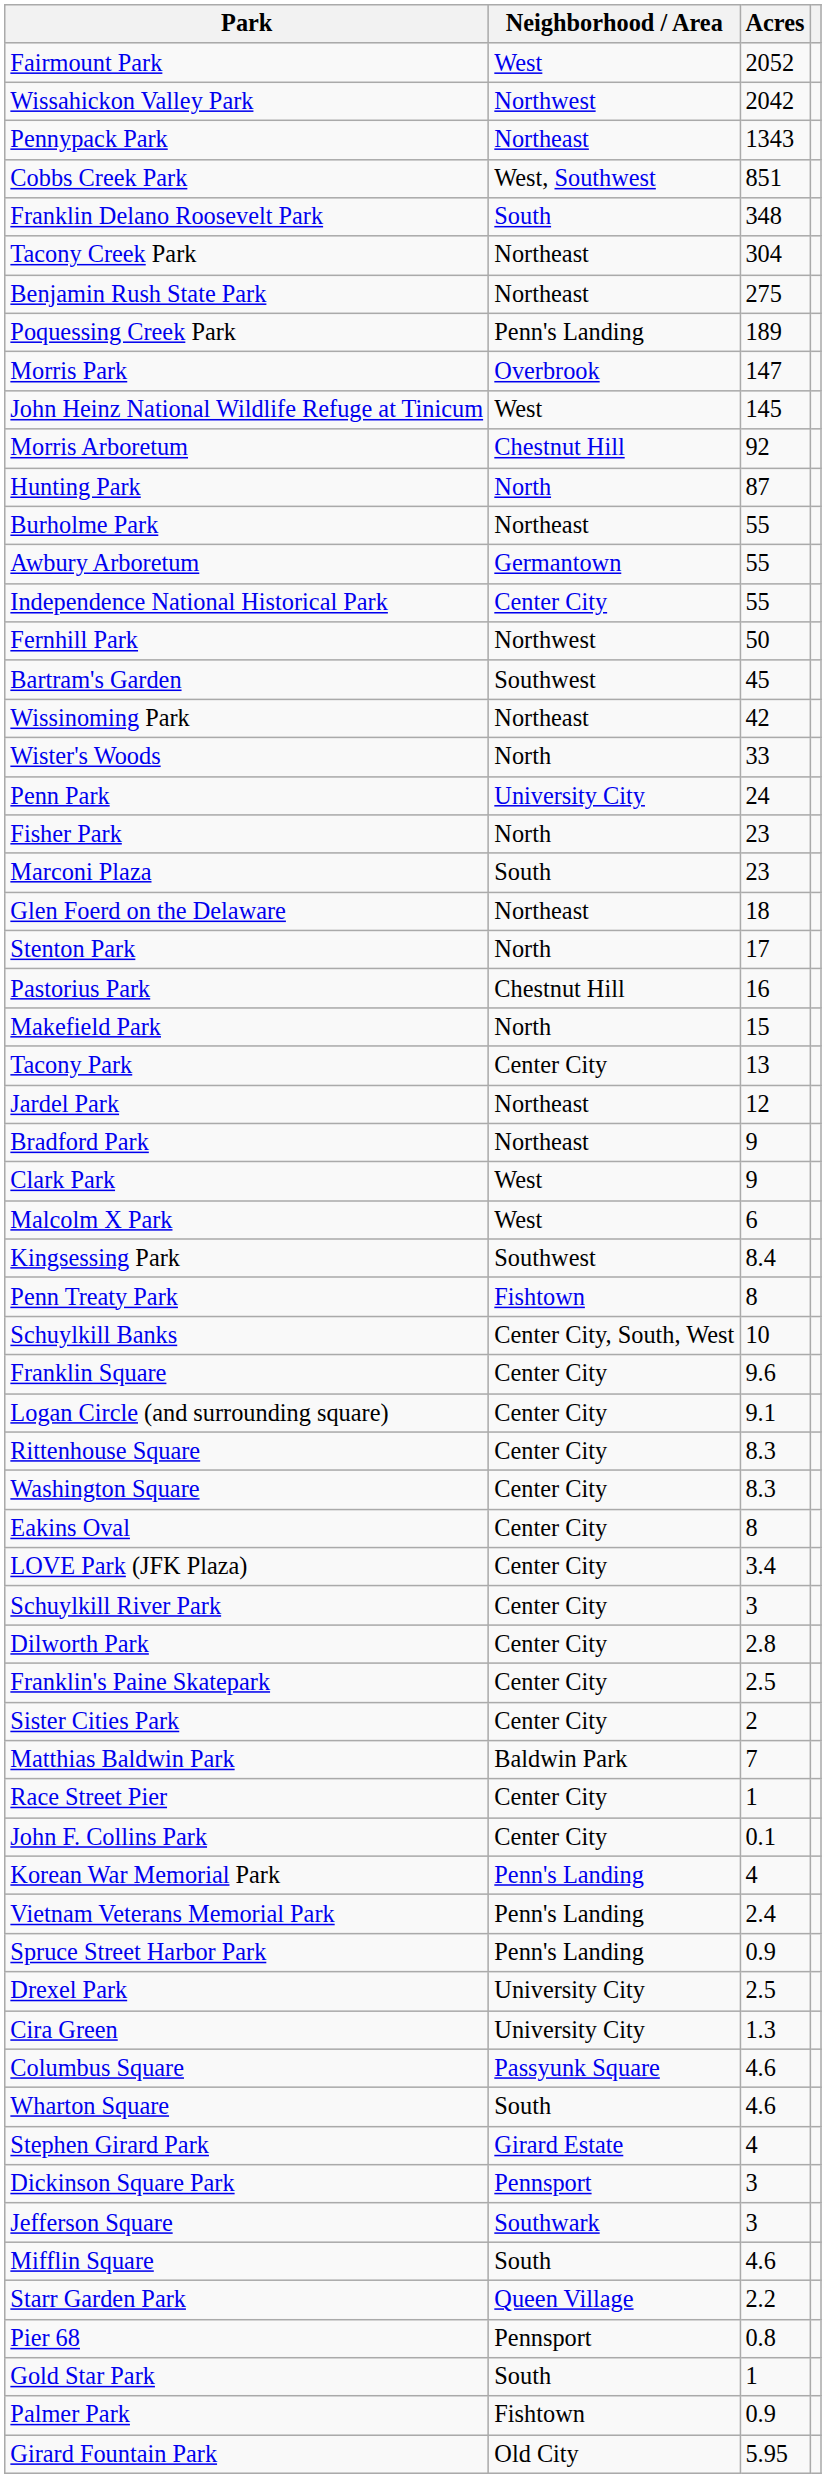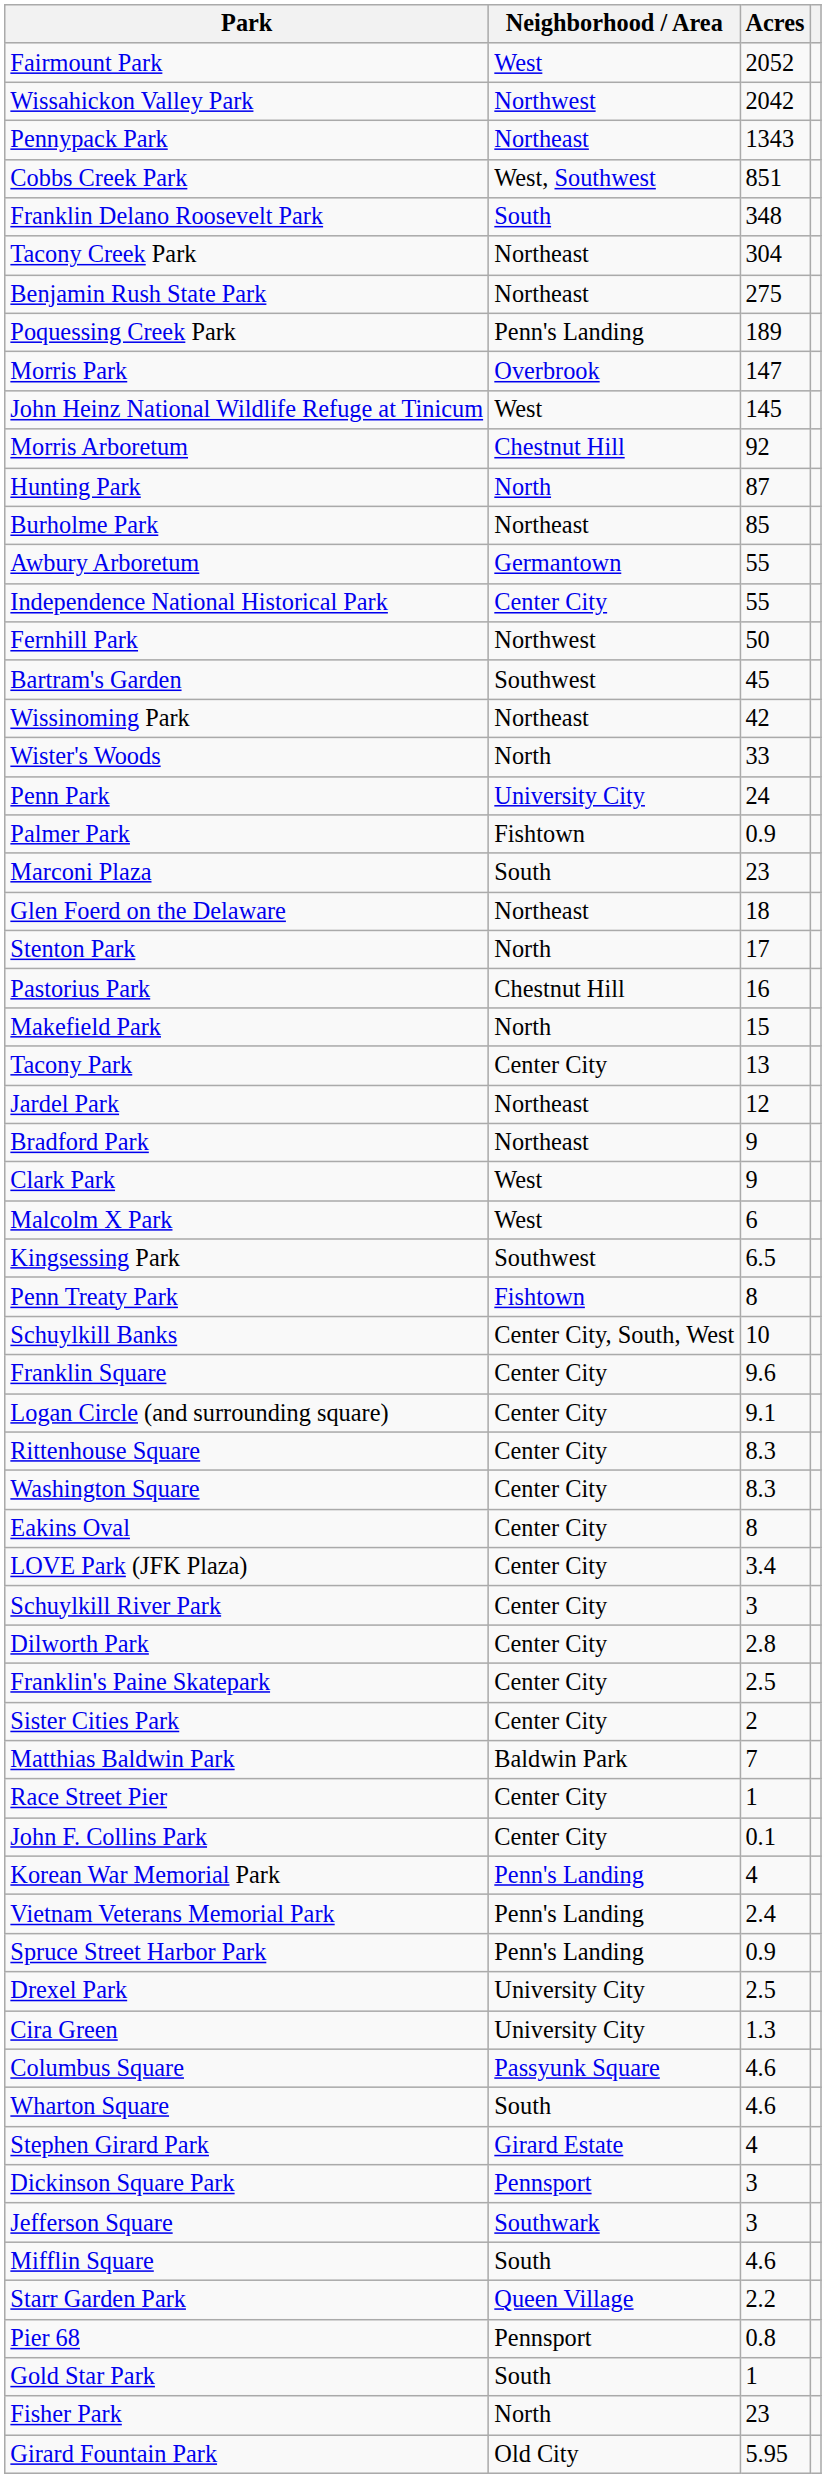Burholme Park | Acres: 55 -> 85
rows swapped: Fisher Park <-> Palmer Park
Kingsessing Park | Acres: 8.4 -> 6.5
